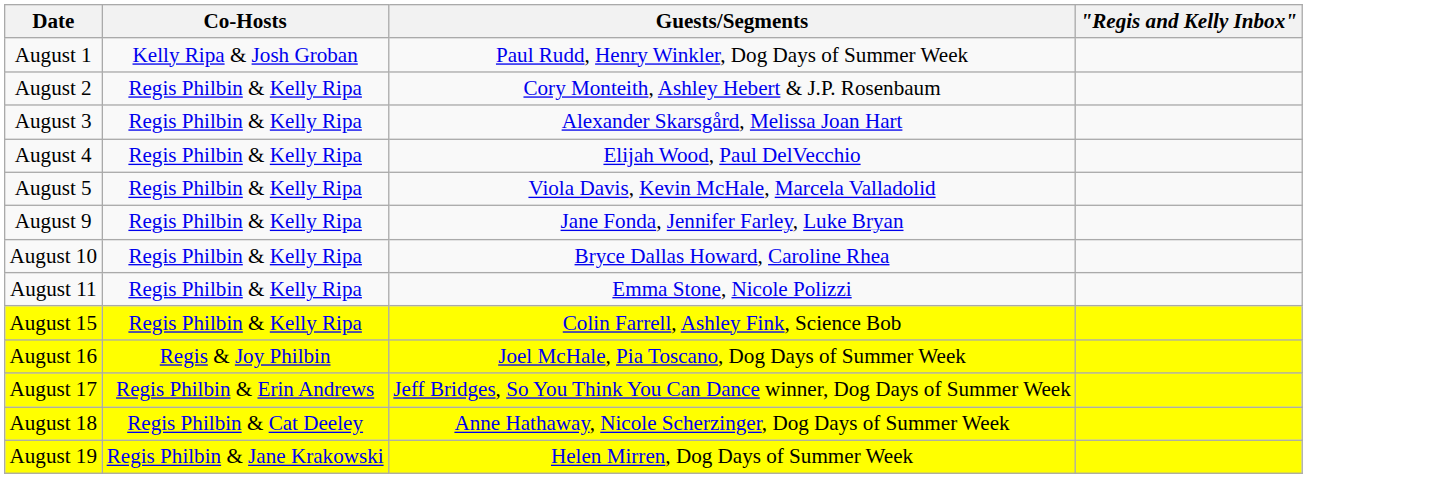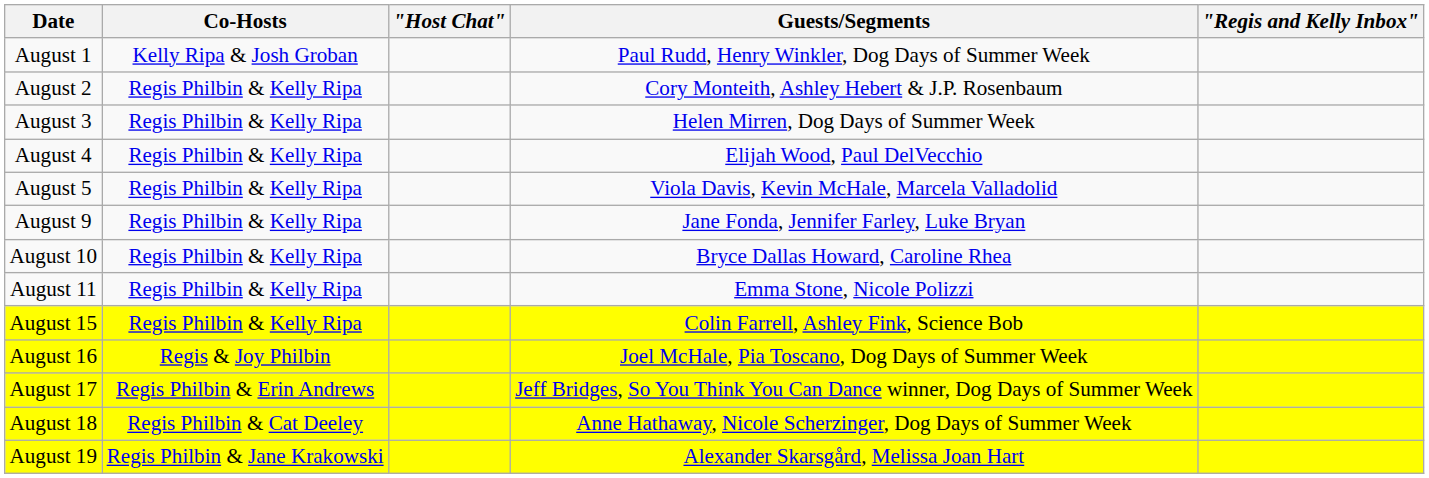+ column: "Host Chat"
August 3 | Guests/Segments: Alexander Skarsgård, Melissa Joan Hart -> Helen Mirren, Dog Days of Summer Week
August 19 | Guests/Segments: Helen Mirren, Dog Days of Summer Week -> Alexander Skarsgård, Melissa Joan Hart
